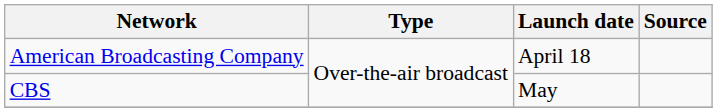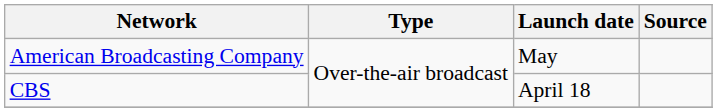American Broadcasting Company | Launch date: April 18 -> May
CBS | Launch date: May -> April 18
